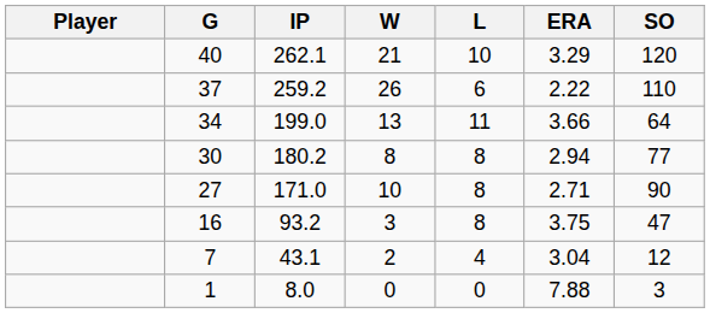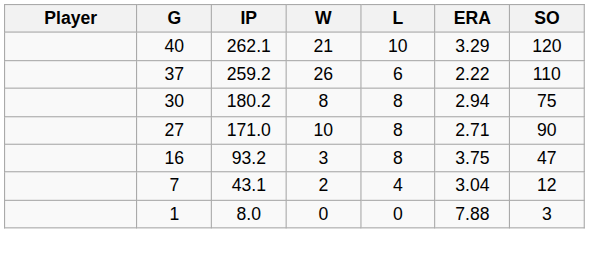- row: 34 | 199.0 | 13 | 11 | 3.66 | 64
30 | SO: 77 -> 75
